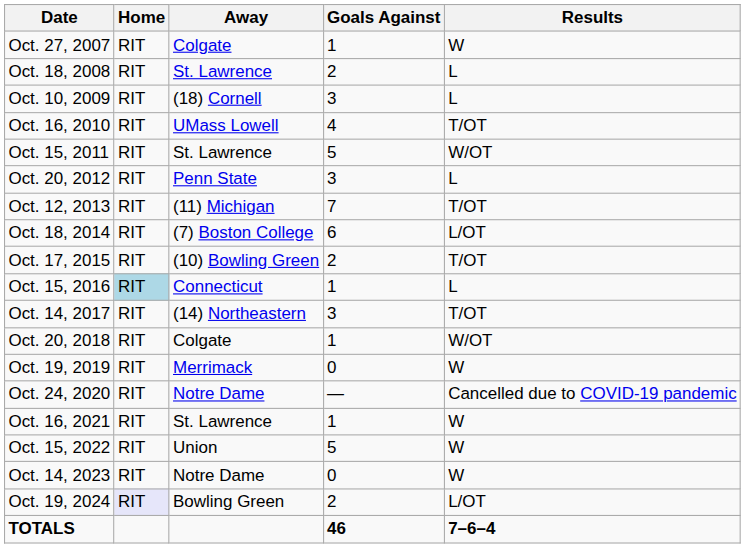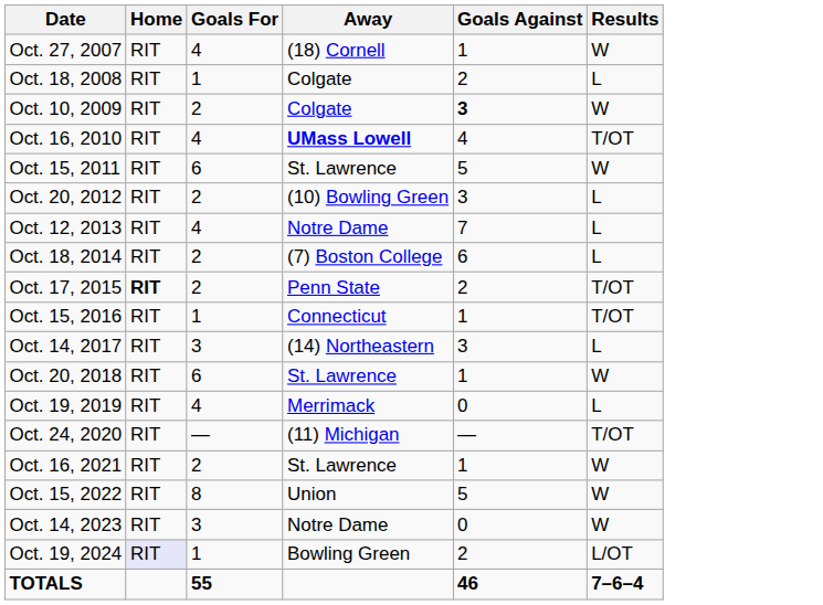+ column: Goals For | 4 | 1 | 2 | 4 | 6 | 2 | 4 | 2 | 2 | 1 | 3 | 6 | 4 | — | 2 | 8 | 3 | 1 | 55
Oct. 27, 2007 | Away: Colgate -> (18) Cornell
Oct. 18, 2008 | Away: St. Lawrence -> Colgate
Oct. 10, 2009 | Away: (18) Cornell -> Colgate
Oct. 10, 2009 | Goals Against: normal -> bold
Oct. 10, 2009 | Results: L -> W
Oct. 16, 2010 | Away: normal -> bold
Oct. 15, 2011 | Results: W/OT -> W
Oct. 20, 2012 | Away: Penn State -> (10) Bowling Green
Oct. 12, 2013 | Away: (11) Michigan -> Notre Dame
Oct. 12, 2013 | Results: T/OT -> L
Oct. 18, 2014 | Results: L/OT -> L
Oct. 17, 2015 | Home: normal -> bold
Oct. 17, 2015 | Away: (10) Bowling Green -> Penn State
Oct. 15, 2016 | Home: lightblue background -> no background
Oct. 15, 2016 | Results: L -> T/OT
Oct. 14, 2017 | Results: T/OT -> L
Oct. 20, 2018 | Away: Colgate -> St. Lawrence
Oct. 20, 2018 | Results: W/OT -> W
Oct. 19, 2019 | Results: W -> L
Oct. 24, 2020 | Away: Notre Dame -> (11) Michigan
Oct. 24, 2020 | Results: Cancelled due to COVID-19 pandemic -> T/OT
